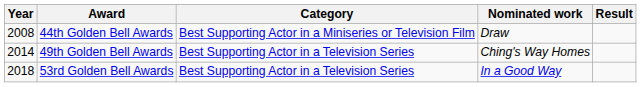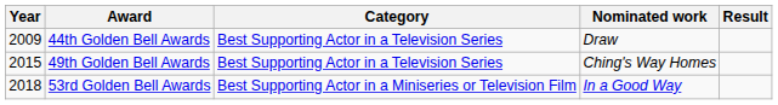44th Golden Bell Awards | Year: 2008 -> 2009
44th Golden Bell Awards | Category: Best Supporting Actor in a Miniseries or Television Film -> Best Supporting Actor in a Television Series
49th Golden Bell Awards | Year: 2014 -> 2015
53rd Golden Bell Awards | Category: Best Supporting Actor in a Television Series -> Best Supporting Actor in a Miniseries or Television Film
